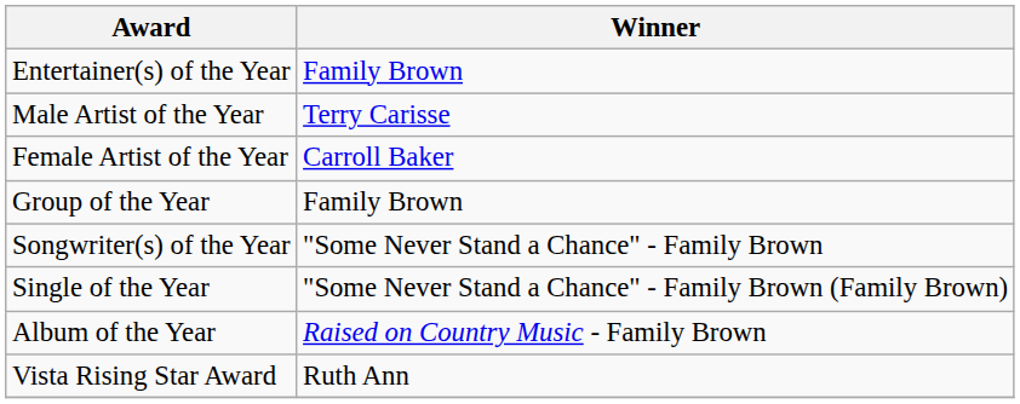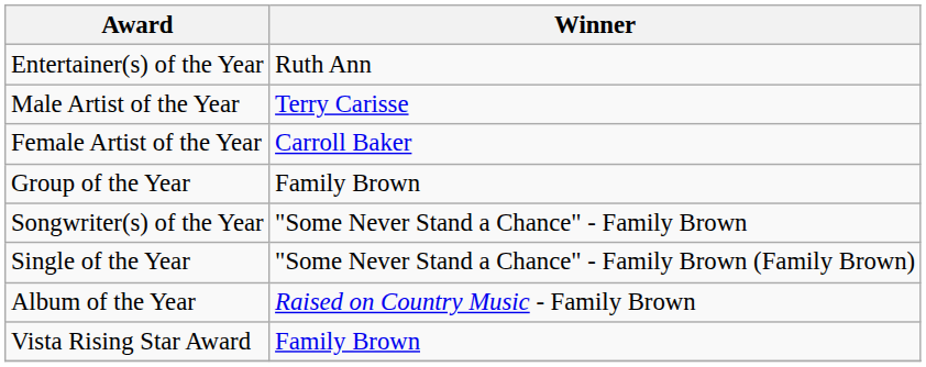Entertainer(s) of the Year | Winner: Family Brown -> Ruth Ann
Vista Rising Star Award | Winner: Ruth Ann -> Family Brown
